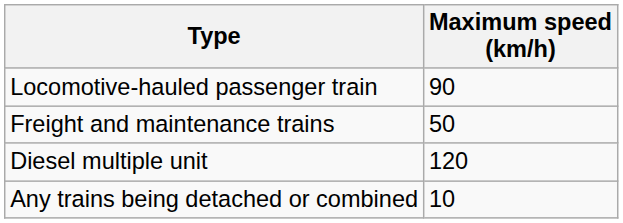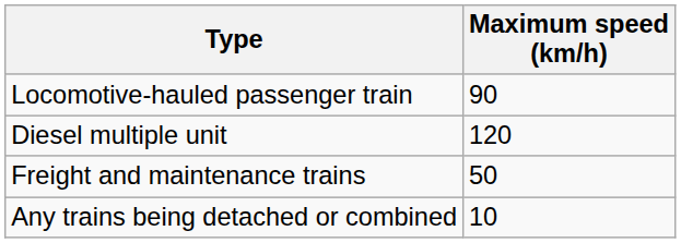rows swapped: Diesel multiple unit <-> Freight and maintenance trains
